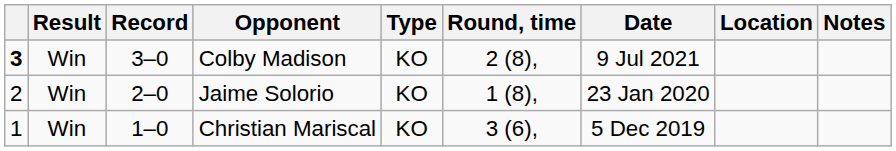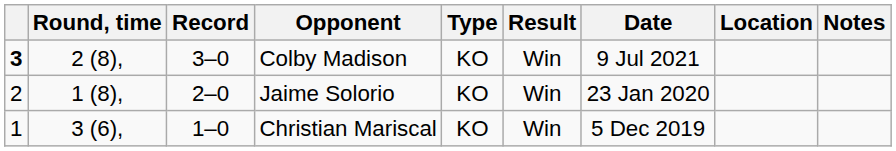columns swapped: Result <-> Round, time
